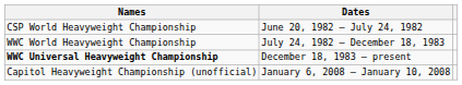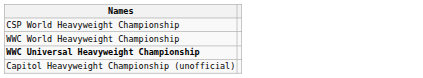- column: Dates | June 20, 1982 – July 24, 1982 | July 24, 1982 – December 18, 1983 | December 18, 1983 – present | January 6, 2008 – January 10, 2008
